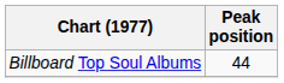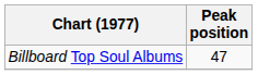Billboard Top Soul Albums | Peak position: 44 -> 47
